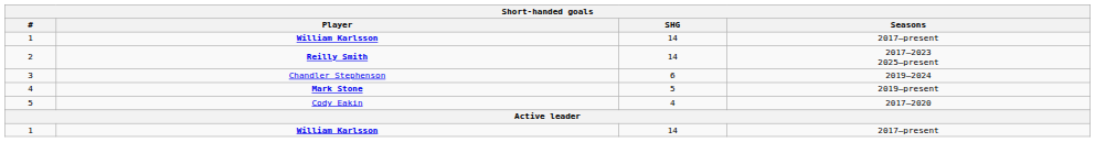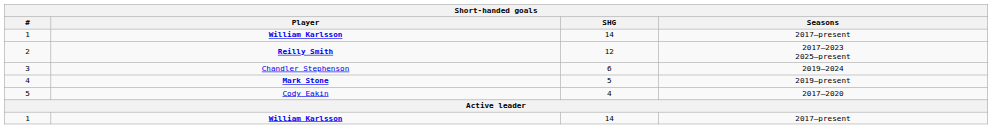2 | SHG: 14 -> 12
